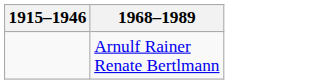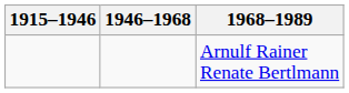+ column: 1946–1968
